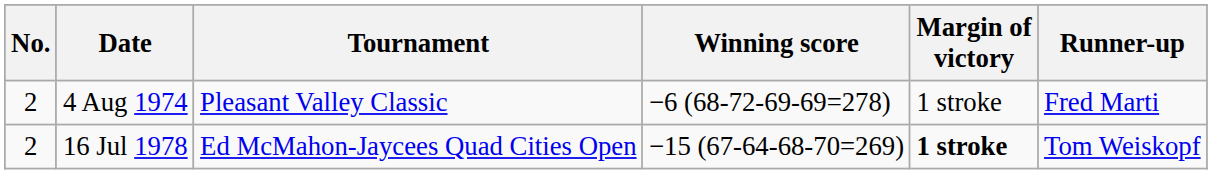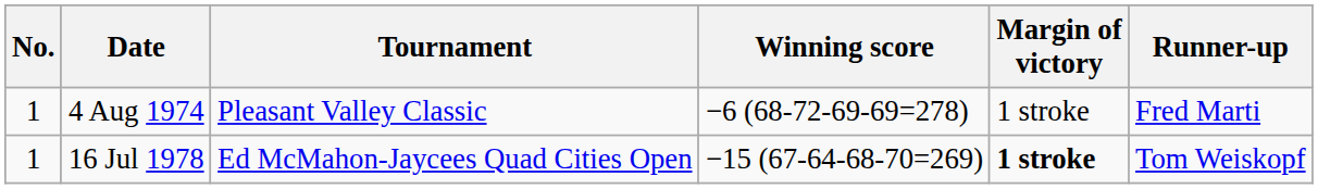4 Aug 1974 | No.: 2 -> 1
16 Jul 1978 | No.: 2 -> 1
